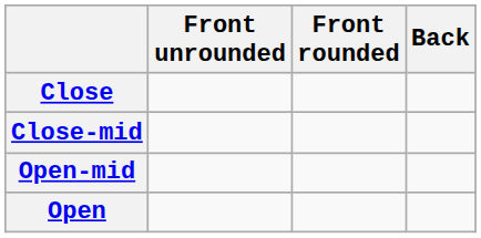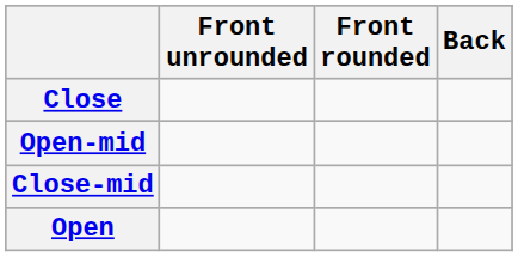rows swapped: Close-mid <-> Open-mid
